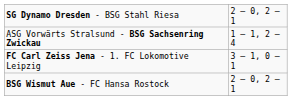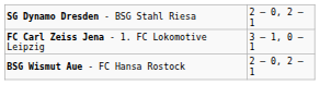- row: ASG Vorwärts Stralsund - BSG Sachsenring Zwickau | 1 – 1, 2 – 4
